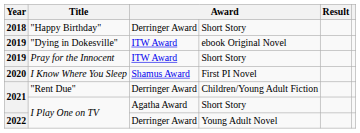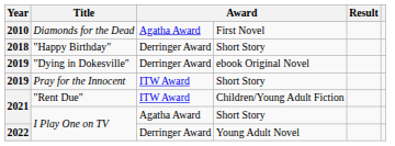+ row: 2010 | Diamonds for the Dead | Agatha Award | First Novel
"Dying in Dokesville" | column 3: ITW Award -> Derringer Award
- row: 2020 | I Know Where You Sleep | Shamus Award | First PI Novel
"Rent Due" | column 3: Derringer Award -> ITW Award
